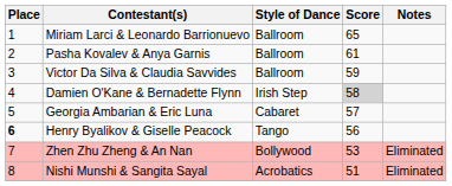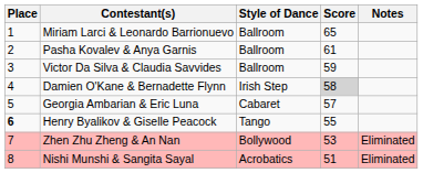Henry Byalikov & Giselle Peacock | Score: 56 -> 55
